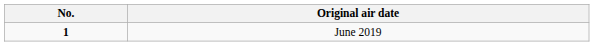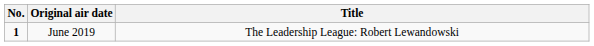+ column: Title | The Leadership League: Robert Lewandowski
